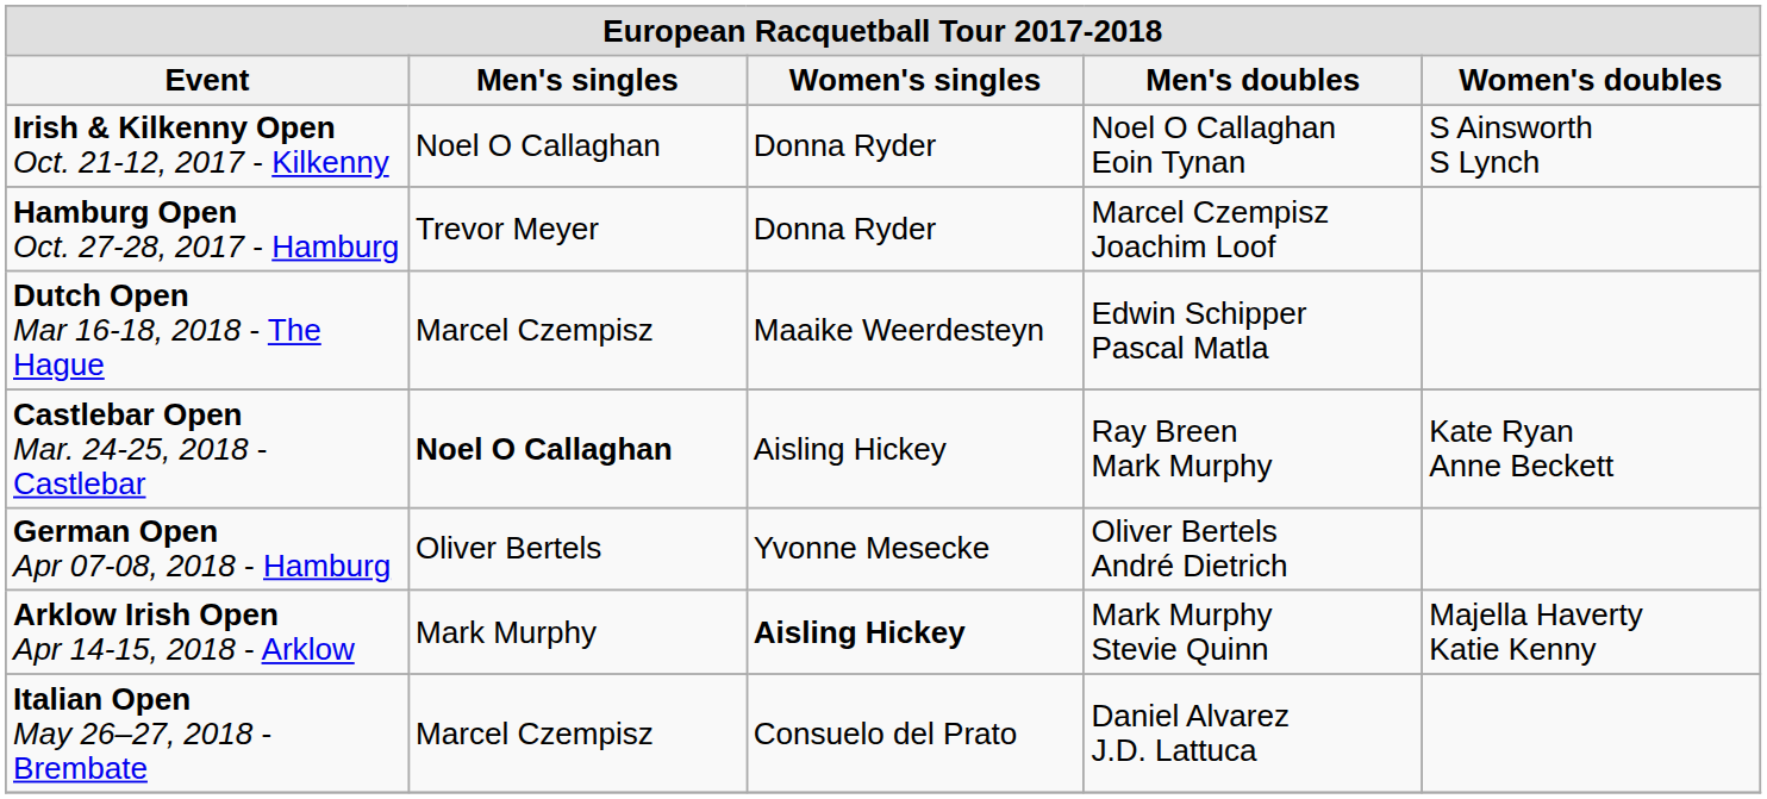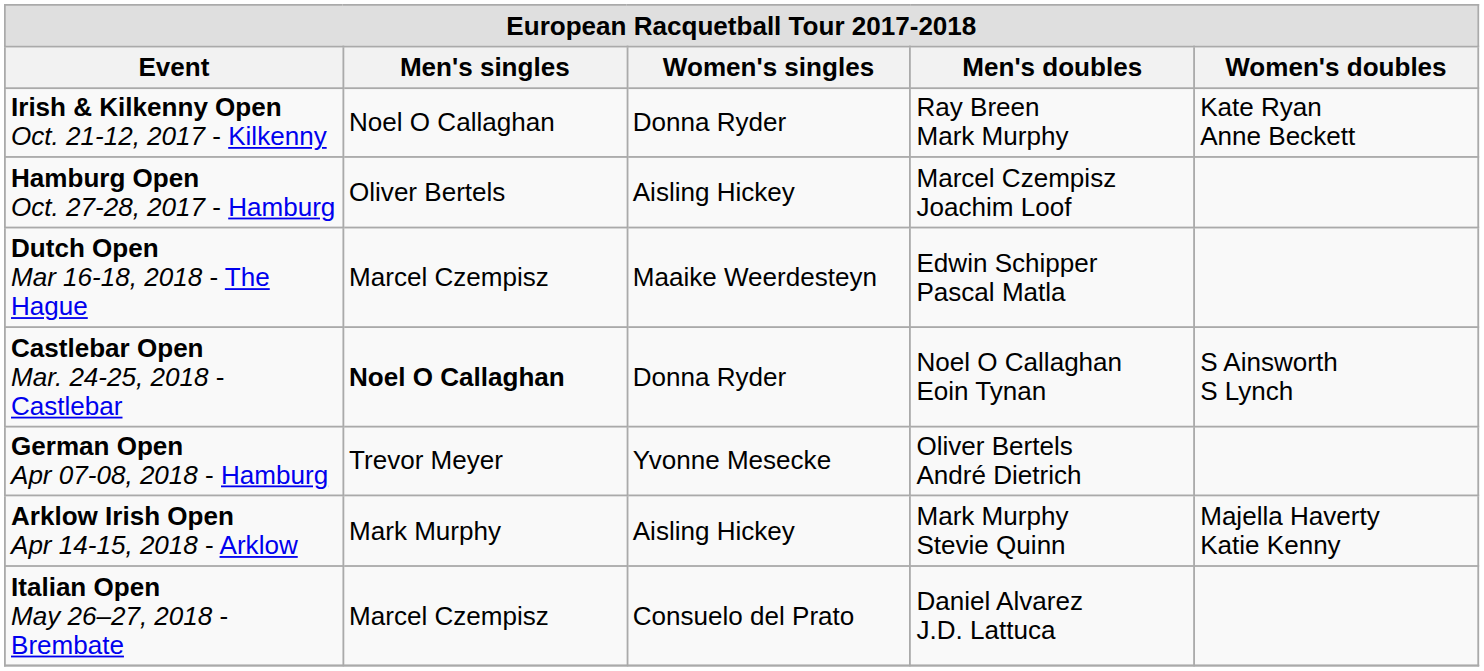Irish & Kilkenny Open Oct. 21-12, 2017 - Kilkenny | Men's doubles: Noel O Callaghan Eoin Tynan -> Ray Breen Mark Murphy
Irish & Kilkenny Open Oct. 21-12, 2017 - Kilkenny | Women's doubles: S Ainsworth S Lynch -> Kate Ryan Anne Beckett
Hamburg Open Oct. 27-28, 2017 - Hamburg | Men's singles: Trevor Meyer -> Oliver Bertels
Hamburg Open Oct. 27-28, 2017 - Hamburg | Women's singles: Donna Ryder -> Aisling Hickey
Castlebar Open Mar. 24-25, 2018 - Castlebar | Women's singles: Aisling Hickey -> Donna Ryder
Castlebar Open Mar. 24-25, 2018 - Castlebar | Men's doubles: Ray Breen Mark Murphy -> Noel O Callaghan Eoin Tynan
Castlebar Open Mar. 24-25, 2018 - Castlebar | Women's doubles: Kate Ryan Anne Beckett -> S Ainsworth S Lynch
German Open Apr 07-08, 2018 - Hamburg | Men's singles: Oliver Bertels -> Trevor Meyer
Arklow Irish Open Apr 14-15, 2018 - Arklow | Women's singles: bold -> normal
